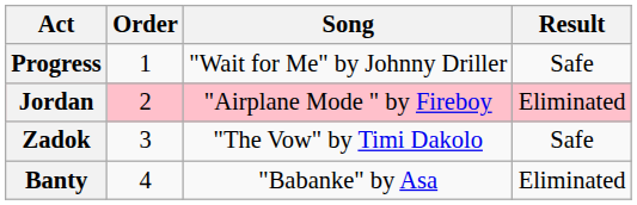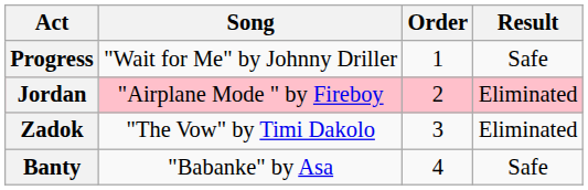columns swapped: Order <-> Song
Zadok | Result: Safe -> Eliminated
Banty | Result: Eliminated -> Safe
